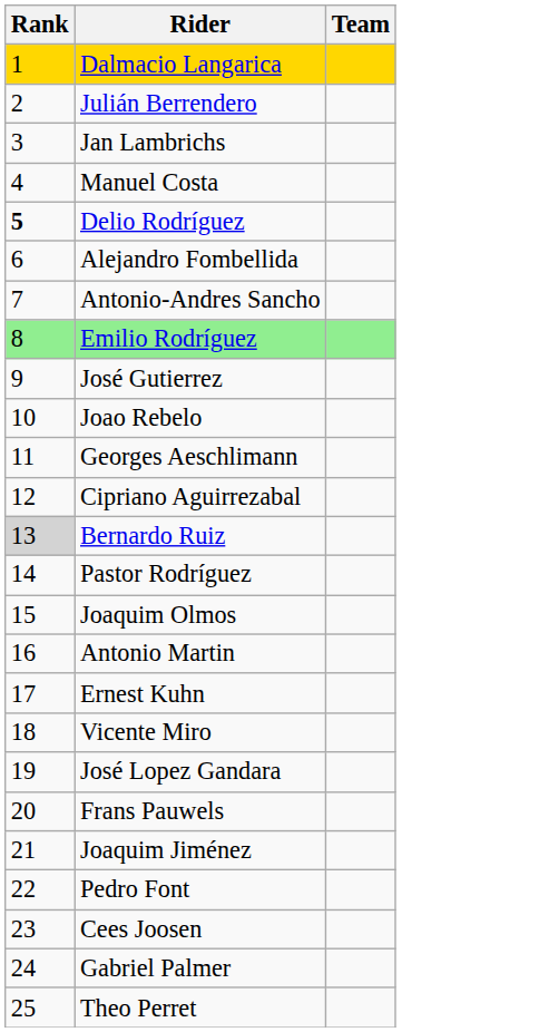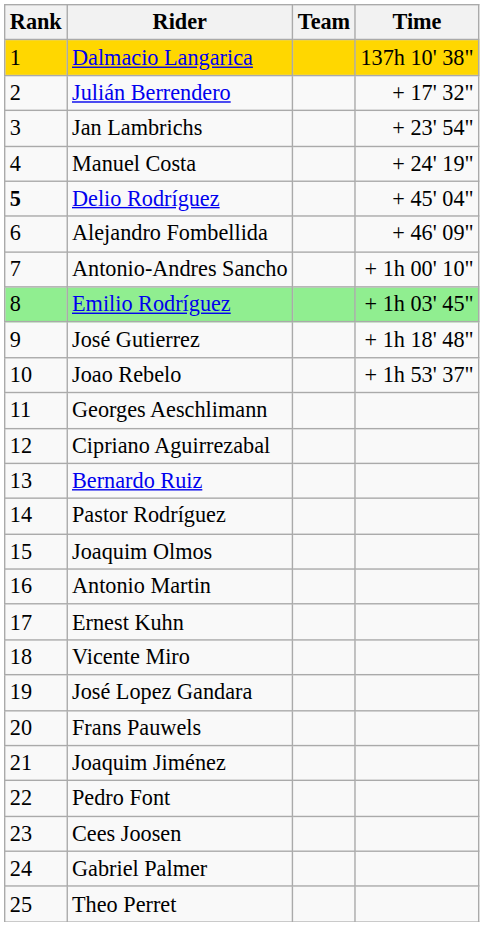+ column: Time | 137h 10' 38" | + 17' 32" | + 23' 54" | + 24' 19" | + 45' 04" | + 46' 09" | + 1h 00' 10" | + 1h 03' 45" | + 1h 18' 48" | + 1h 53' 37"
Bernardo Ruiz | Rank: lightgrey background -> no background
